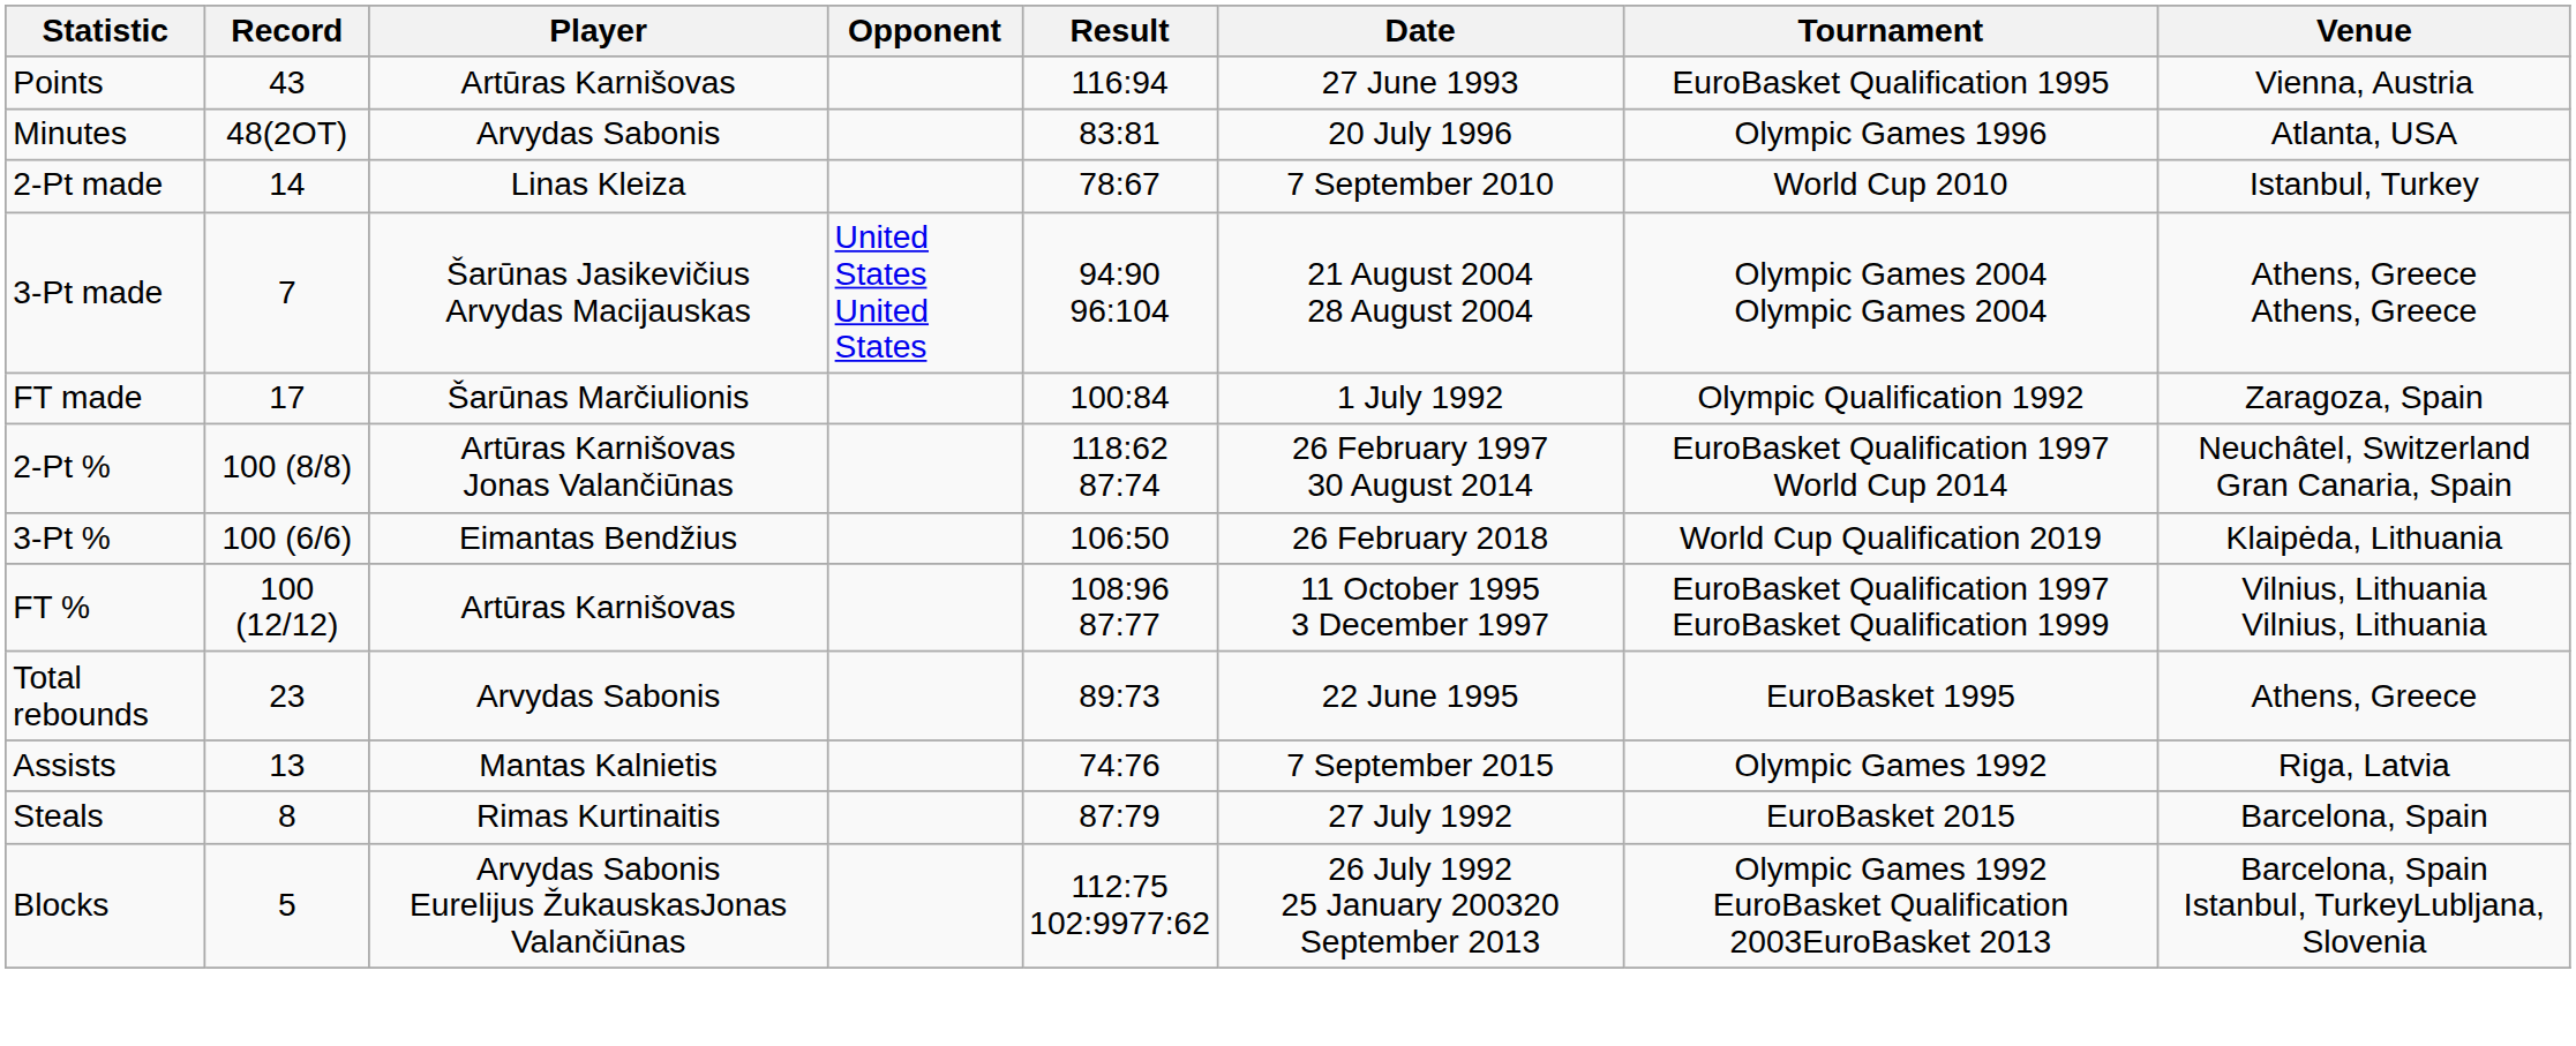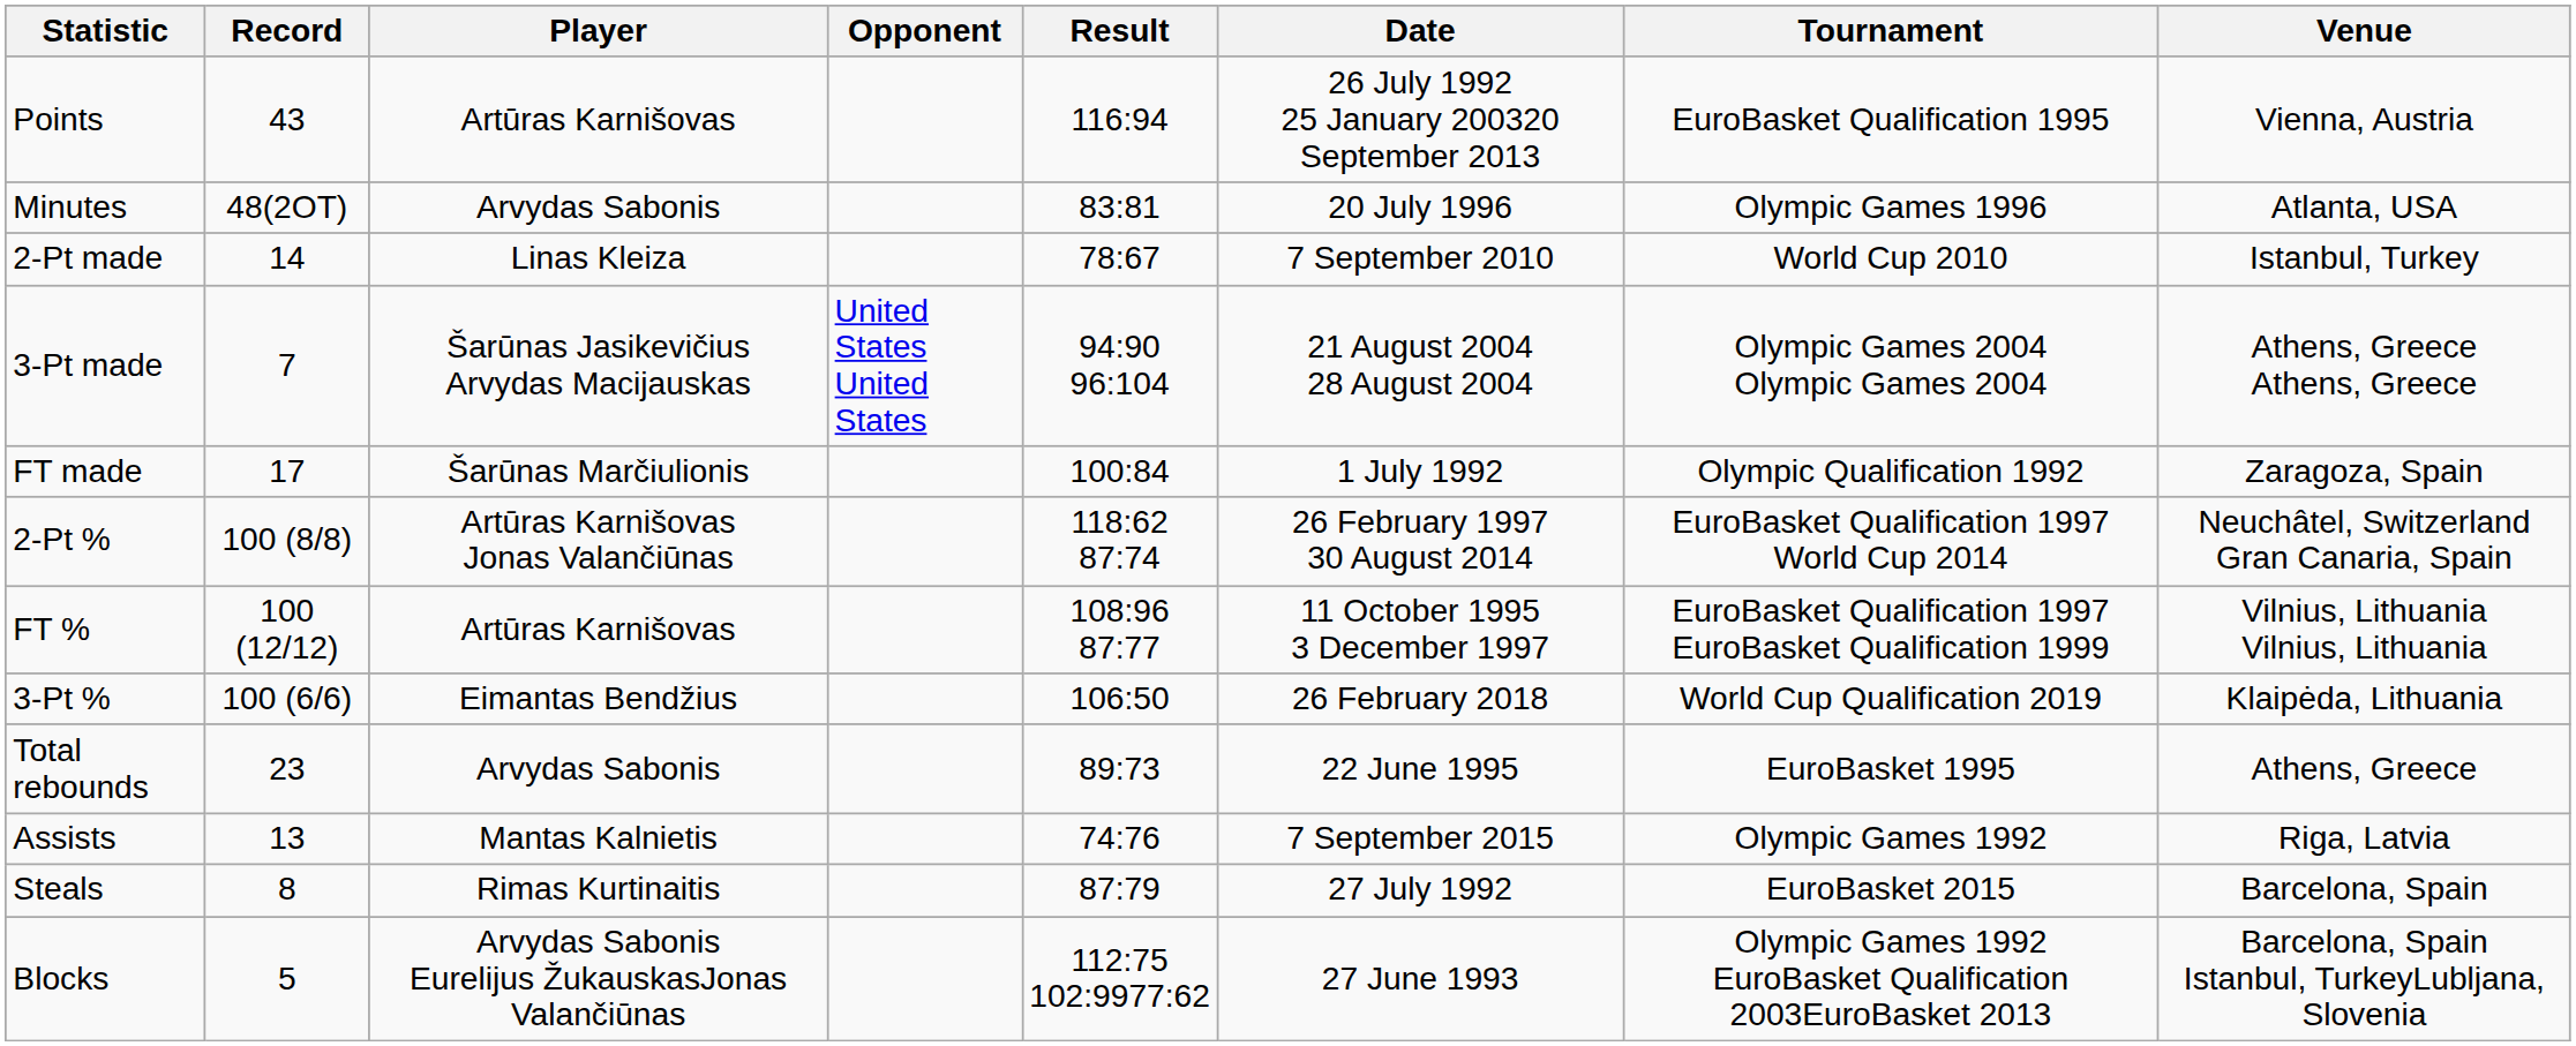Points | Date: 27 June 1993 -> 26 July 1992 25 January 200320 September 2013
rows swapped: 3-Pt % <-> FT %
Blocks | Date: 26 July 1992 25 January 200320 September 2013 -> 27 June 1993
